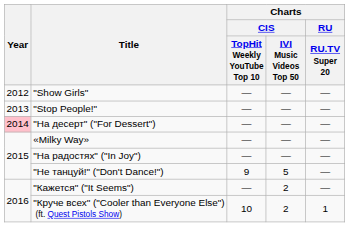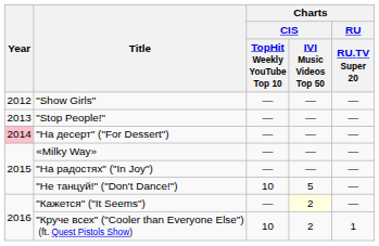"Не танцуй!" ("Don't Dance!") | Charts / CIS / TopHit Weekly YouTube Top 10: 9 -> 10
"Кажется" ("It Seems") | Charts / CIS / IVI Music Videos Top 50: no background -> lightyellow background
